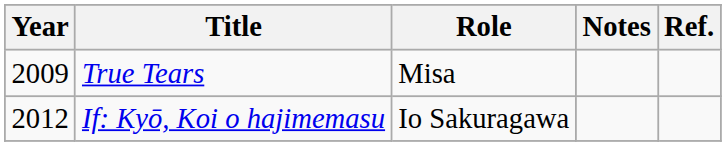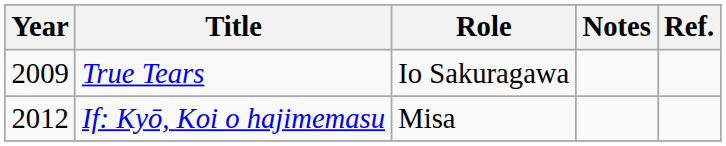True Tears | Role: Misa -> Io Sakuragawa
If: Kyō, Koi o hajimemasu | Role: Io Sakuragawa -> Misa
